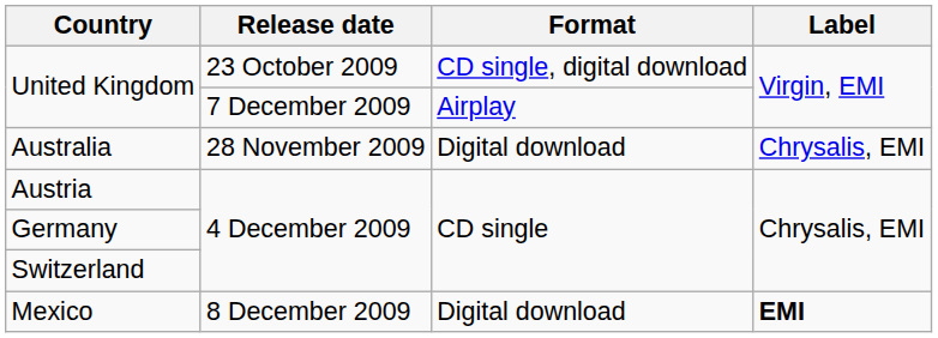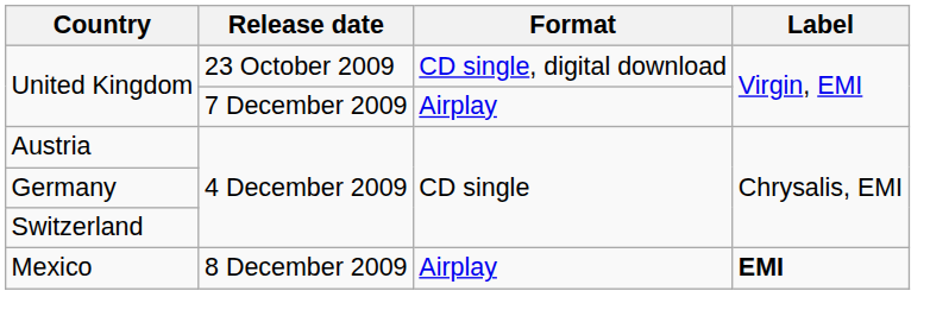- row: Australia | 28 November 2009 | Digital download | Chrysalis, EMI
Mexico | Format: Digital download -> Airplay
